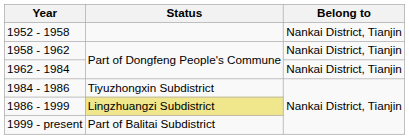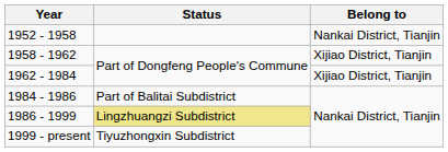1958 - 1962 | Belong to: Nankai District, Tianjin -> Xijiao District, Tianjin
1962 - 1984 | Belong to: Nankai District, Tianjin -> Xijiao District, Tianjin
1984 - 1986 | Status: Tiyuzhongxin Subdistrict -> Part of Balitai Subdistrict
1999 - present | Status: Part of Balitai Subdistrict -> Tiyuzhongxin Subdistrict
